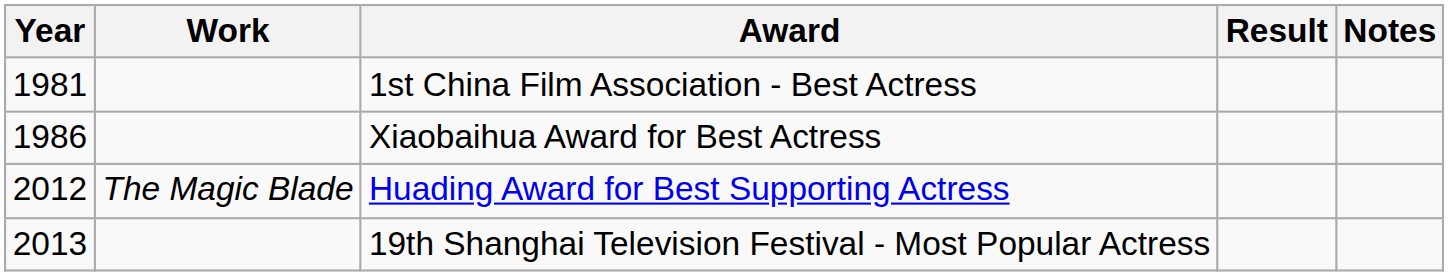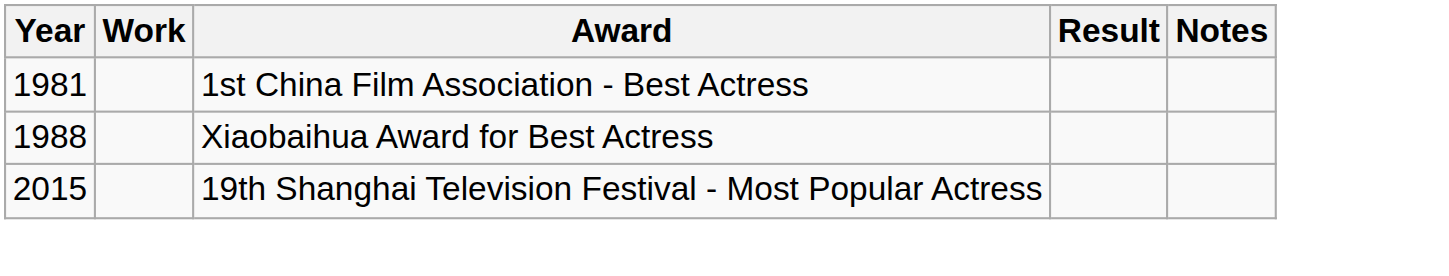Xiaobaihua Award for Best Actress | Year: 1986 -> 1988
- row: 2012 | The Magic Blade | Huading Award for Best Supporting Actress
19th Shanghai Television Festival - Most Popular Actress | Year: 2013 -> 2015
